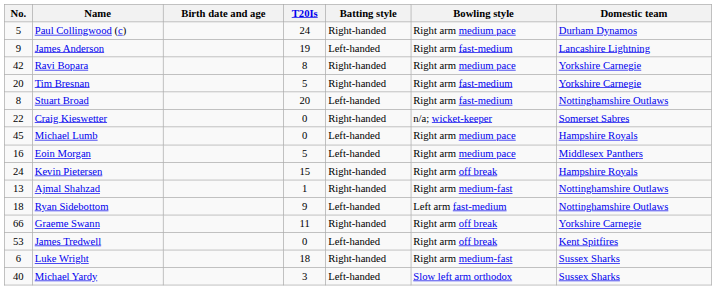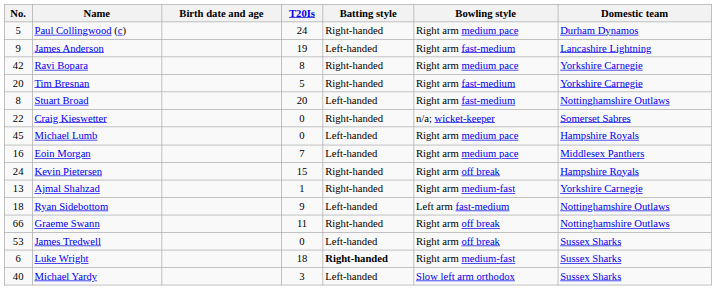Eoin Morgan | T20Is: 5 -> 7
Ajmal Shahzad | Domestic team: Nottinghamshire Outlaws -> Yorkshire Carnegie
Graeme Swann | Domestic team: Yorkshire Carnegie -> Nottinghamshire Outlaws
James Tredwell | Domestic team: Kent Spitfires -> Sussex Sharks
Luke Wright | Batting style: normal -> bold
